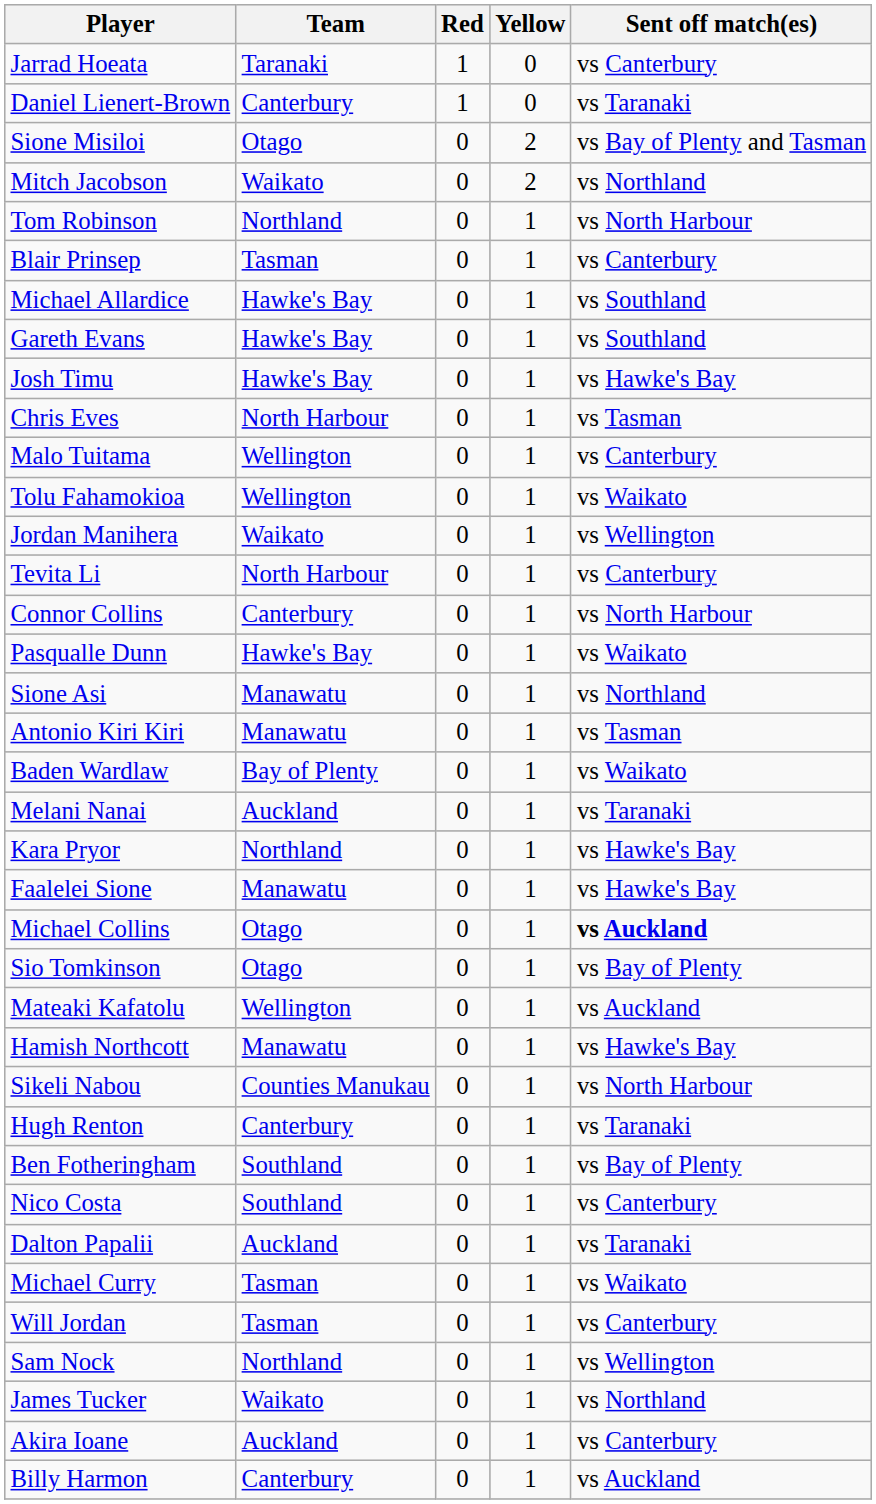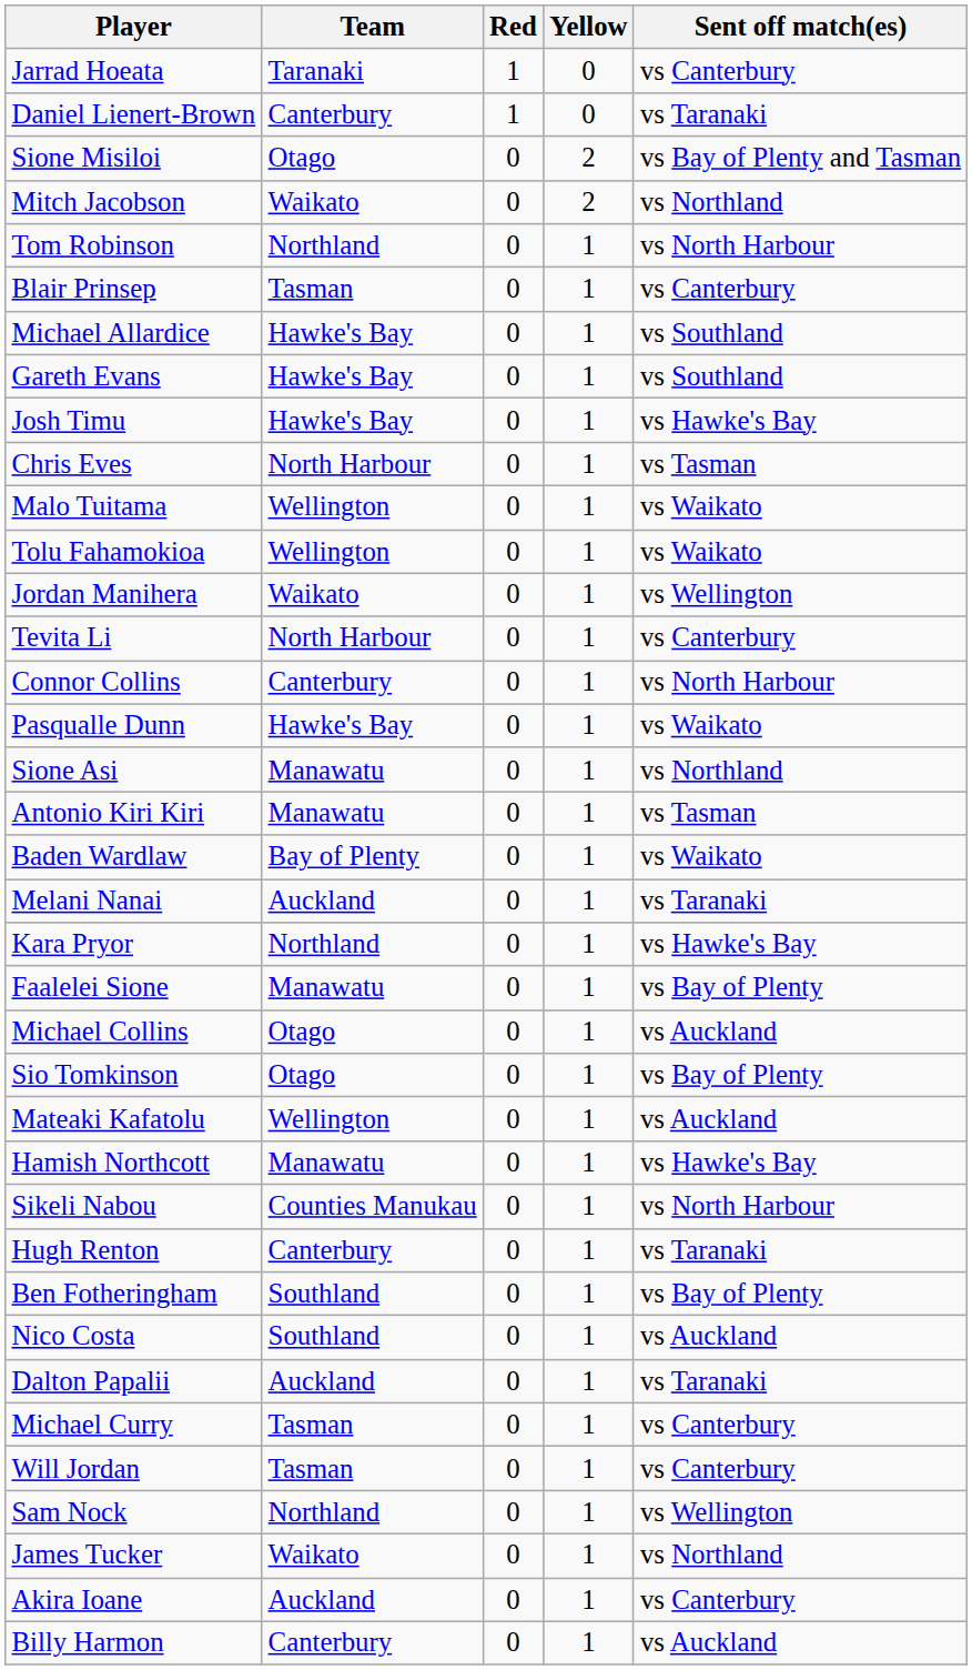Malo Tuitama | Sent off match(es): vs Canterbury -> vs Waikato
Faalelei Sione | Sent off match(es): vs Hawke's Bay -> vs Bay of Plenty
Michael Collins | Sent off match(es): bold -> normal
Nico Costa | Sent off match(es): vs Canterbury -> vs Auckland
Michael Curry | Sent off match(es): vs Waikato -> vs Canterbury
